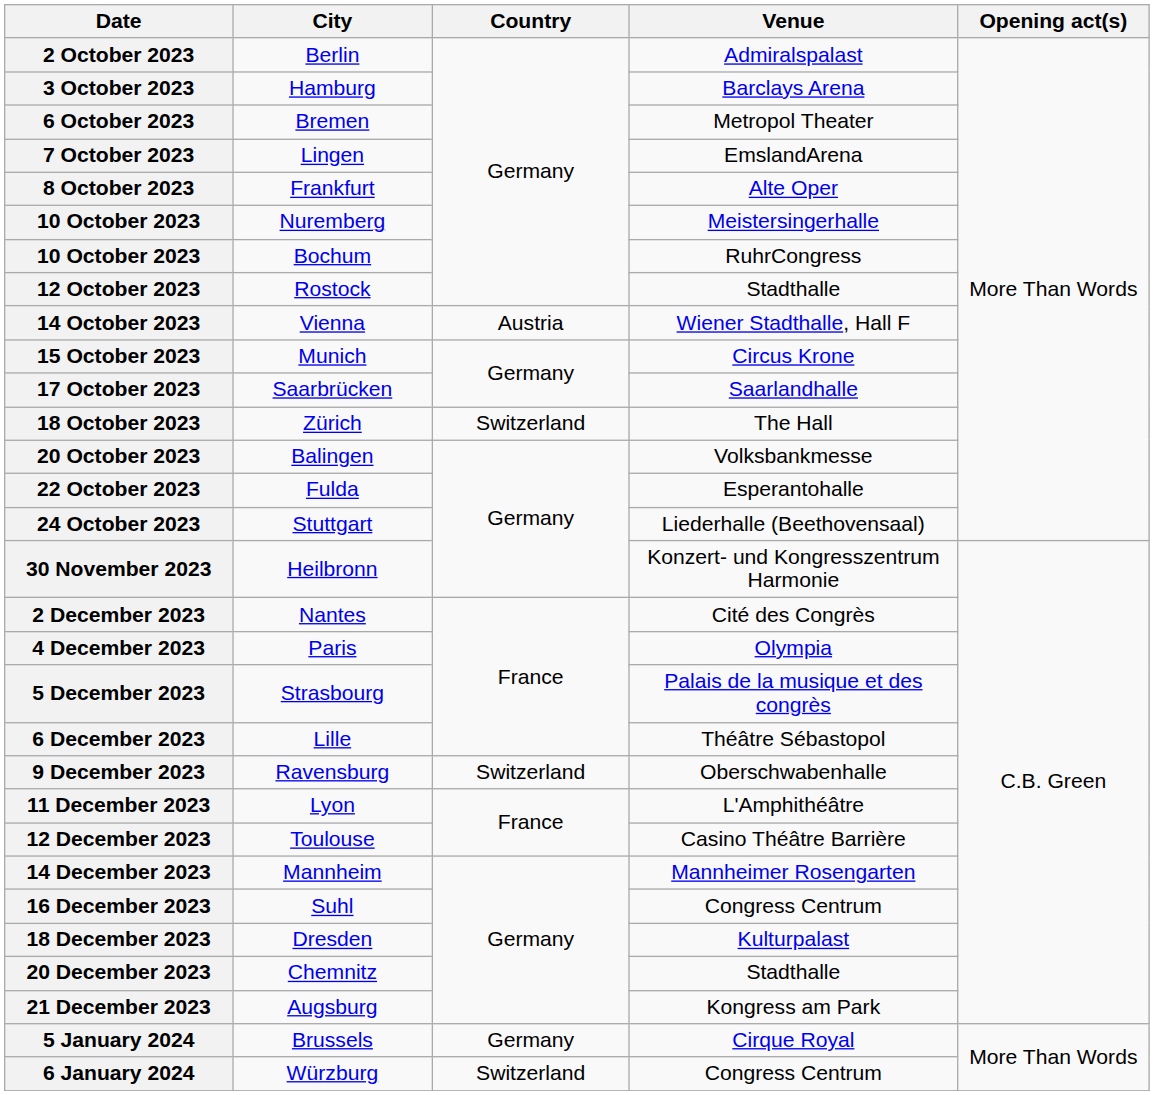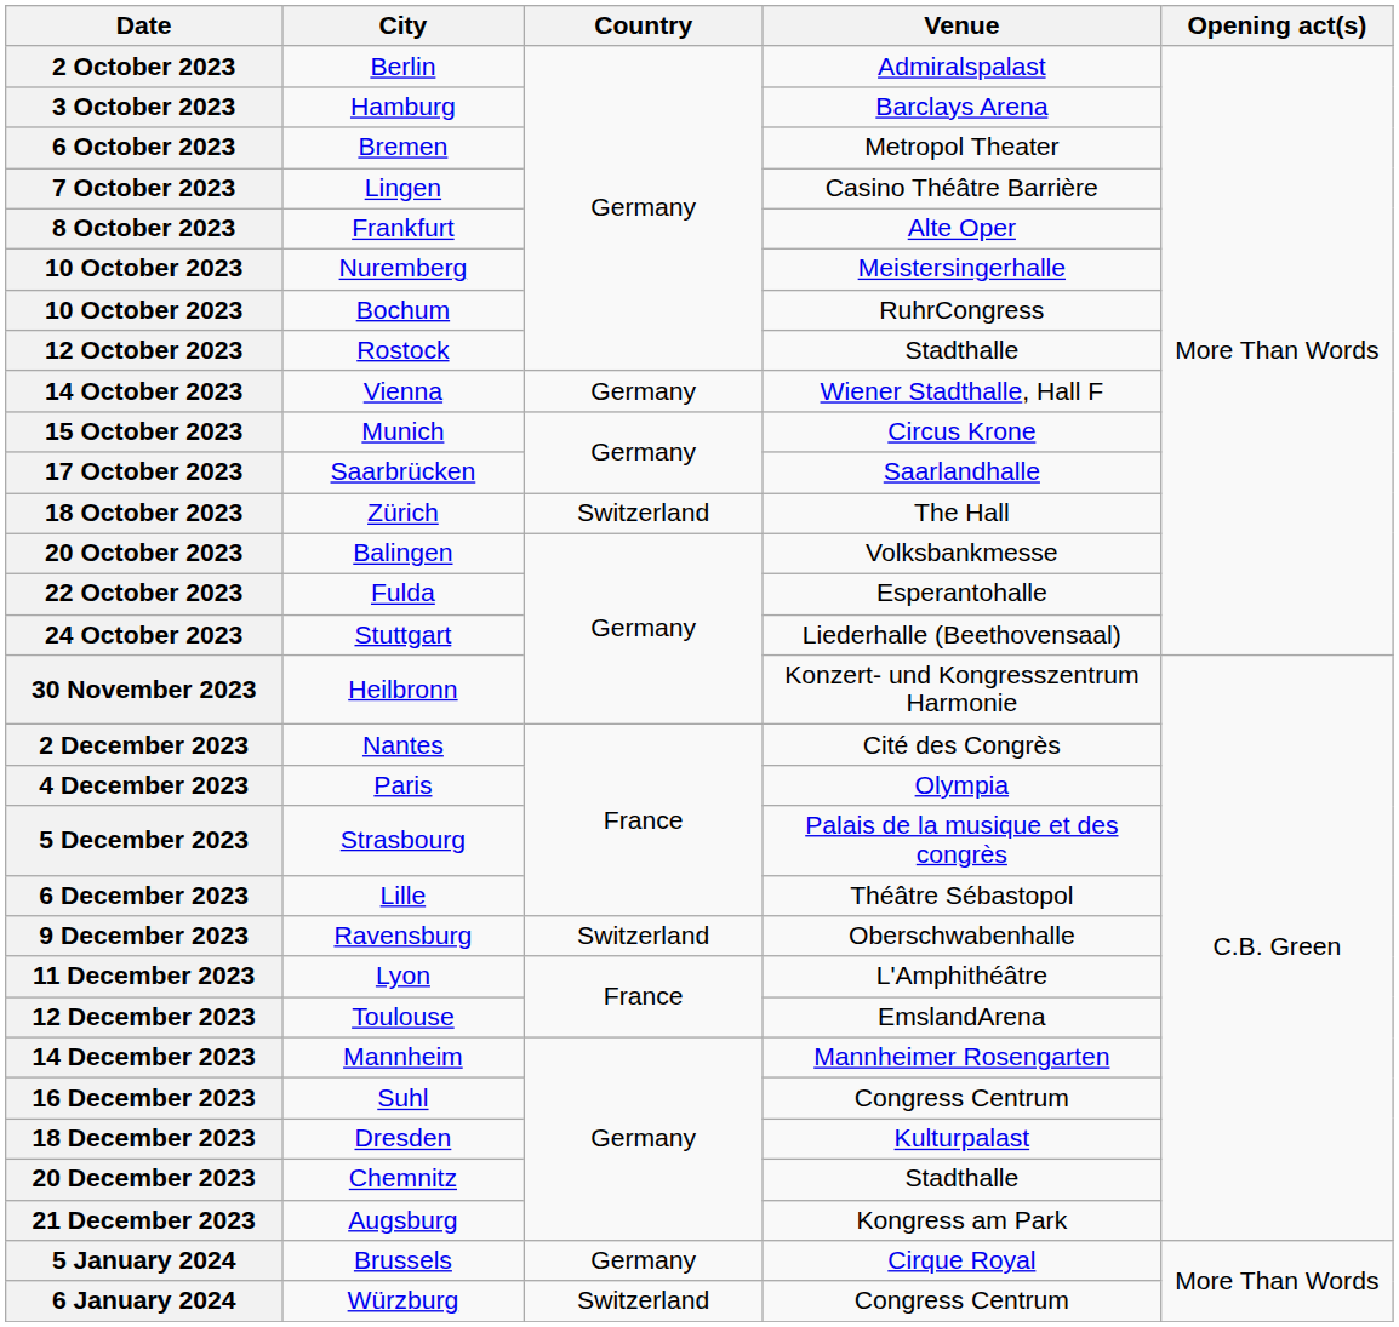7 October 2023 | Venue: EmslandArena -> Casino Théâtre Barrière
14 October 2023 | Country: Austria -> Germany
12 December 2023 | Venue: Casino Théâtre Barrière -> EmslandArena
